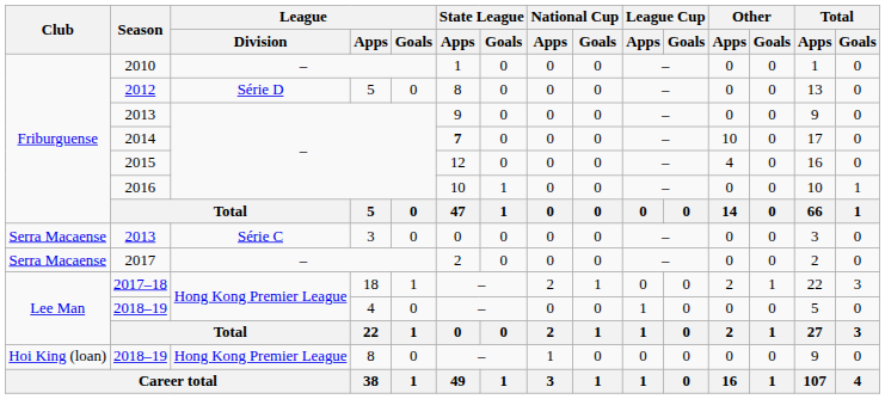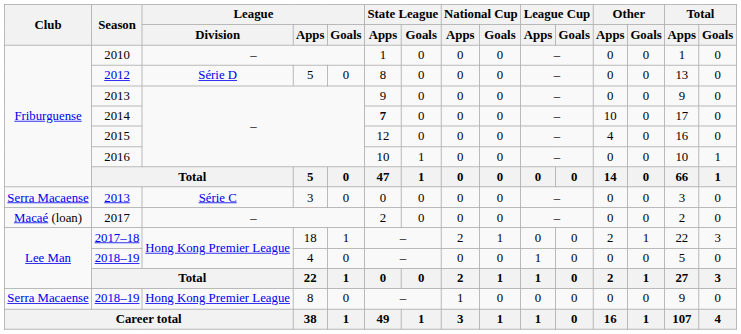2017 | Club: Serra Macaense -> Macaé (loan)
2018–19 / 8 | Club: Hoi King (loan) -> Serra Macaense
